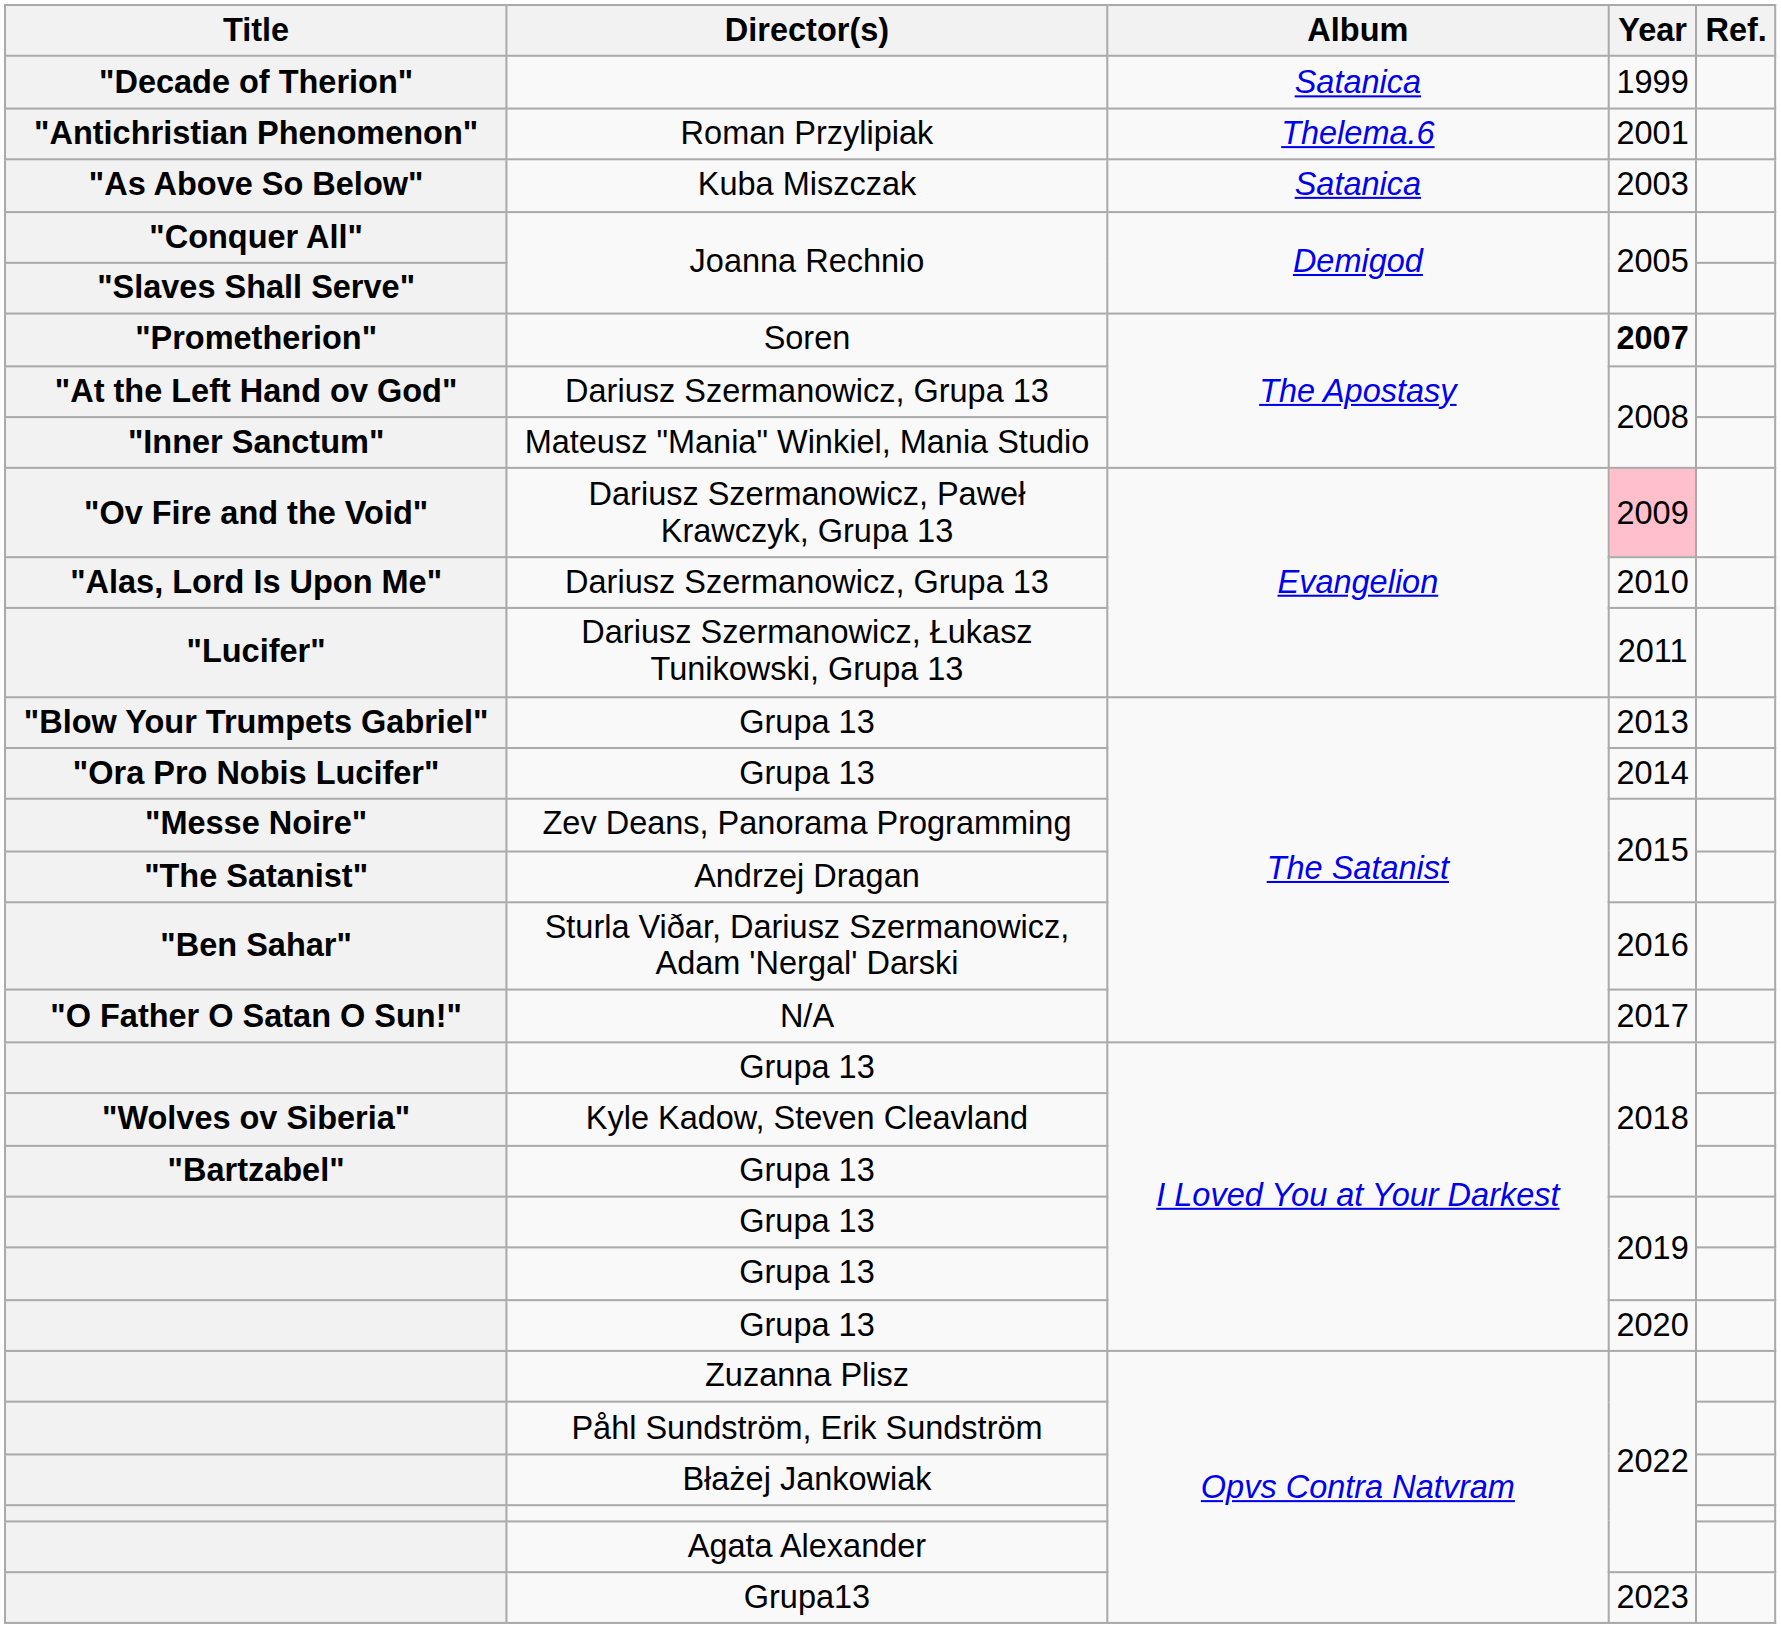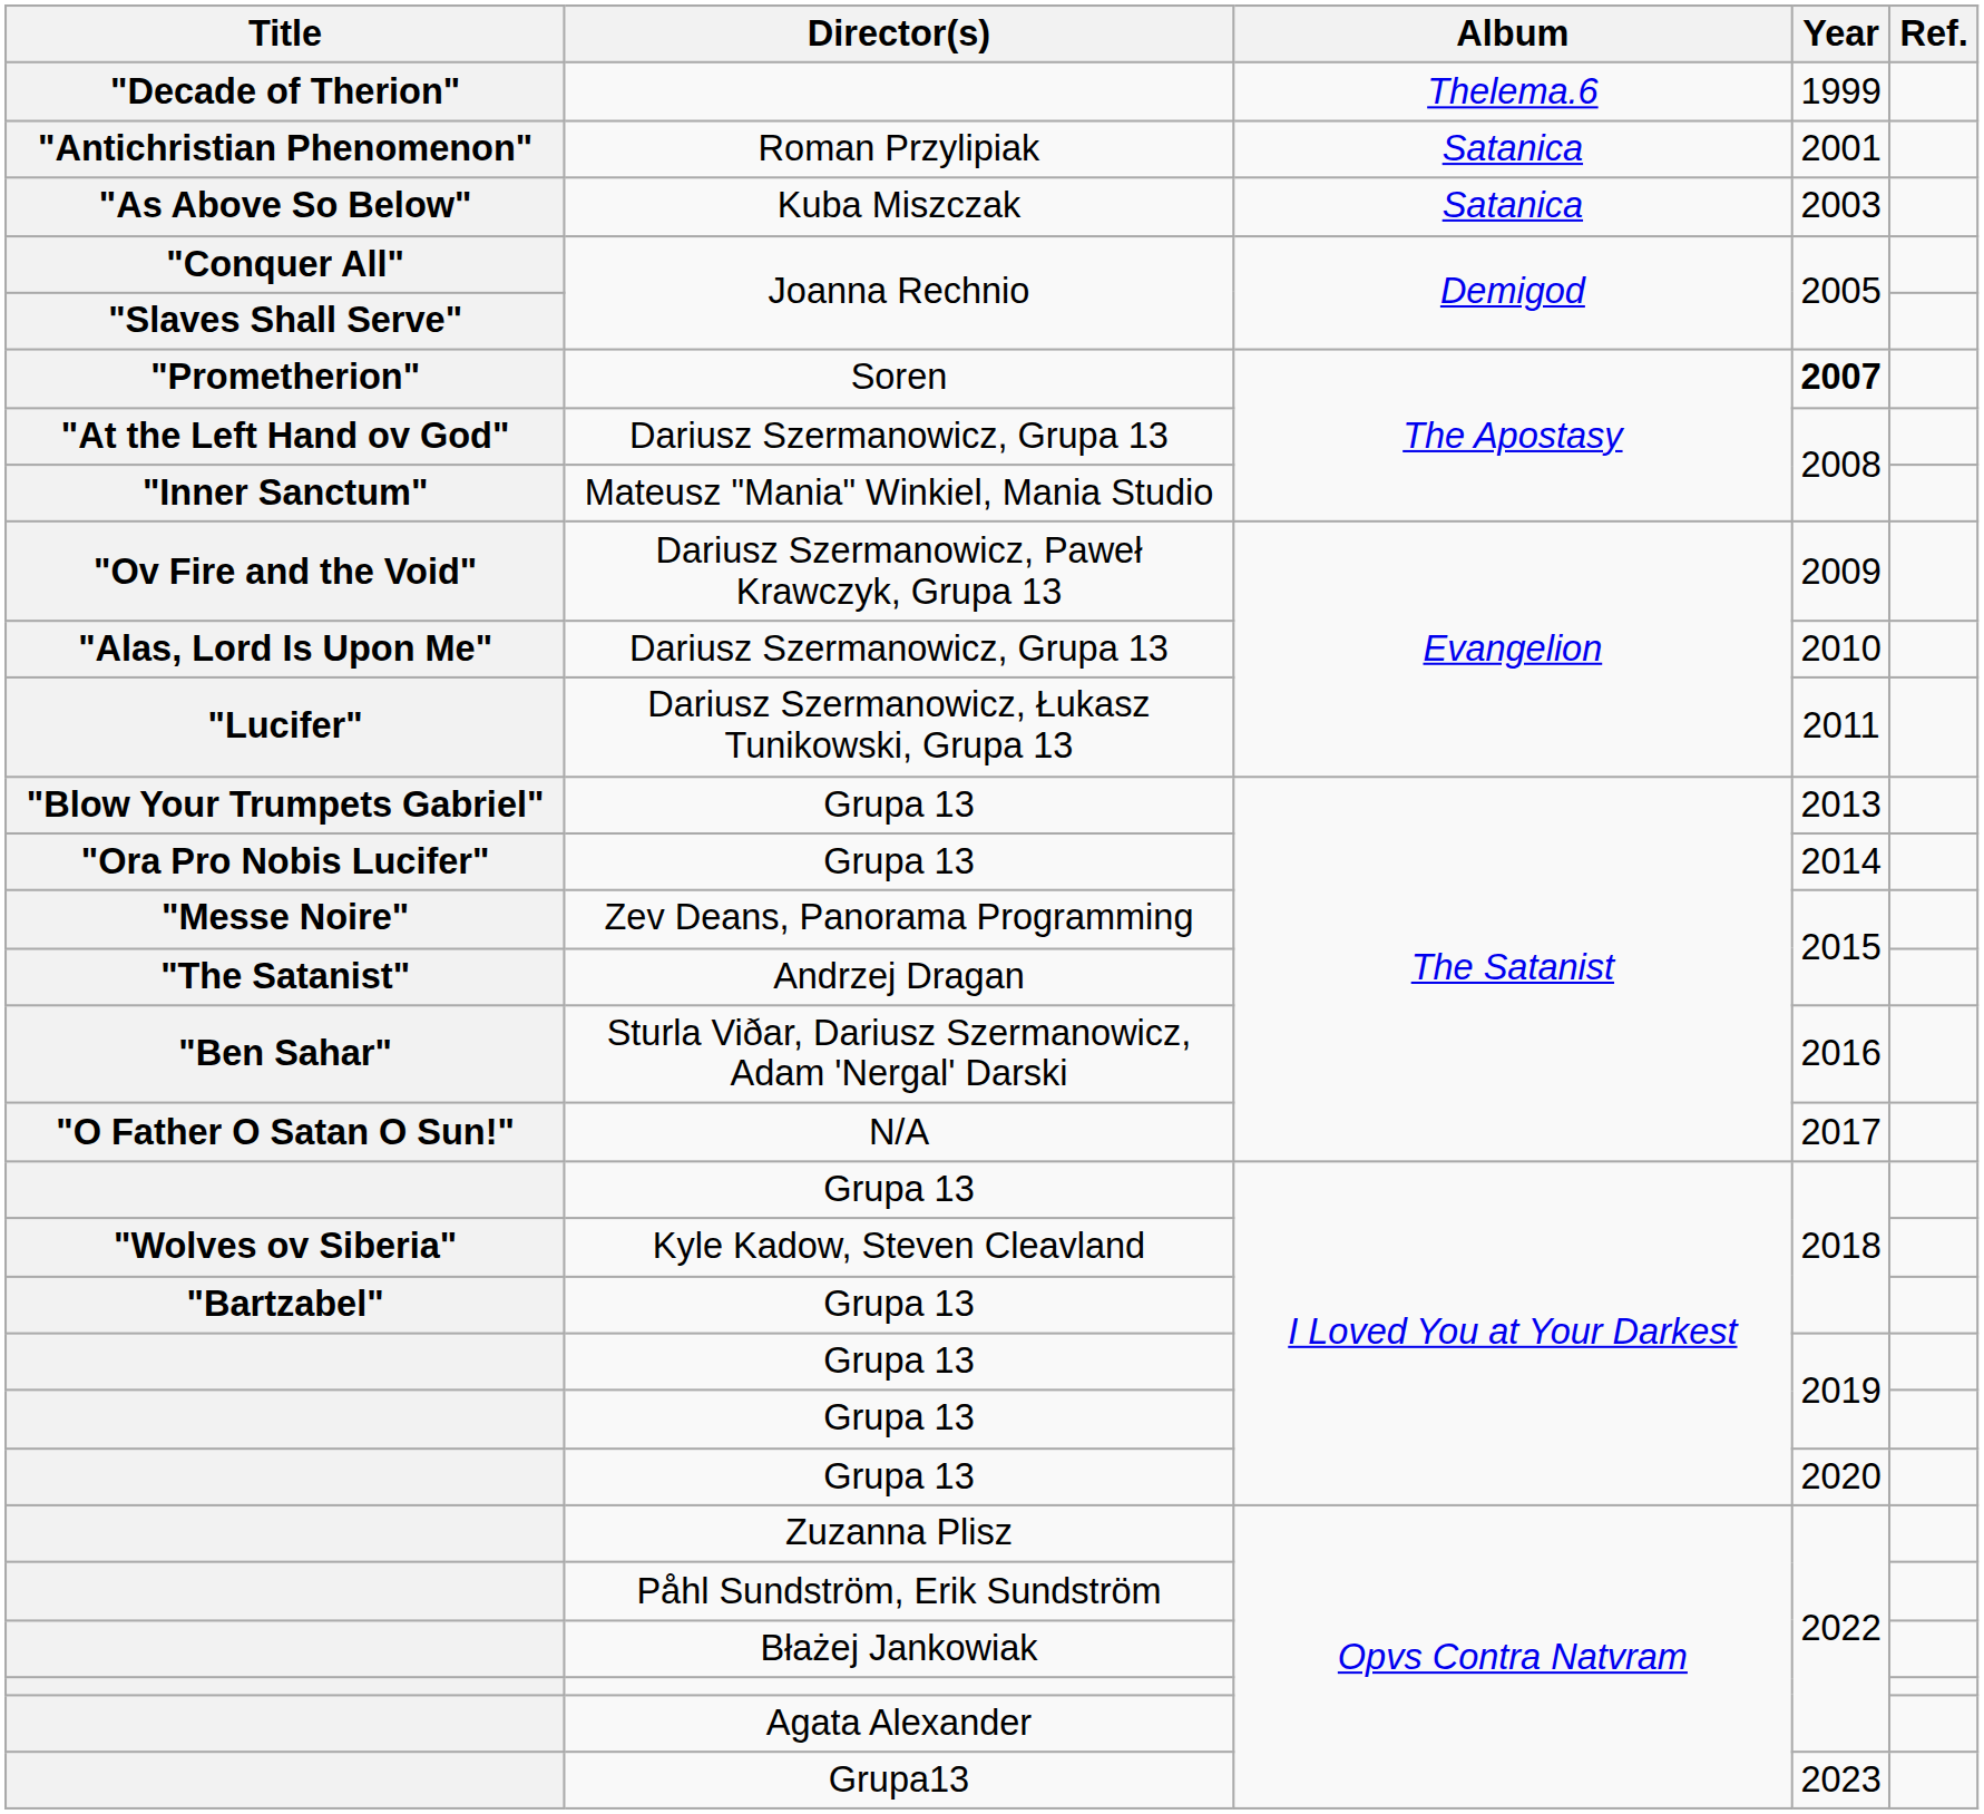"Decade of Therion" | Album: Satanica -> Thelema.6
"Antichristian Phenomenon" | Album: Thelema.6 -> Satanica
"Ov Fire and the Void" | Year: pink background -> no background
